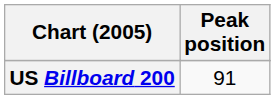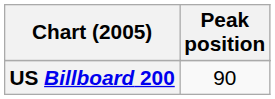US Billboard 200 | Peak position: 91 -> 90
